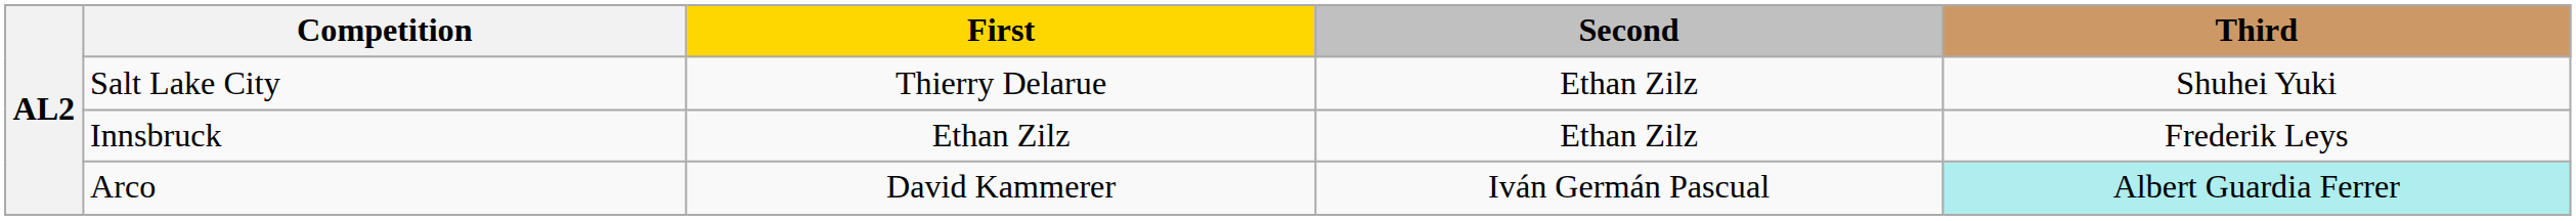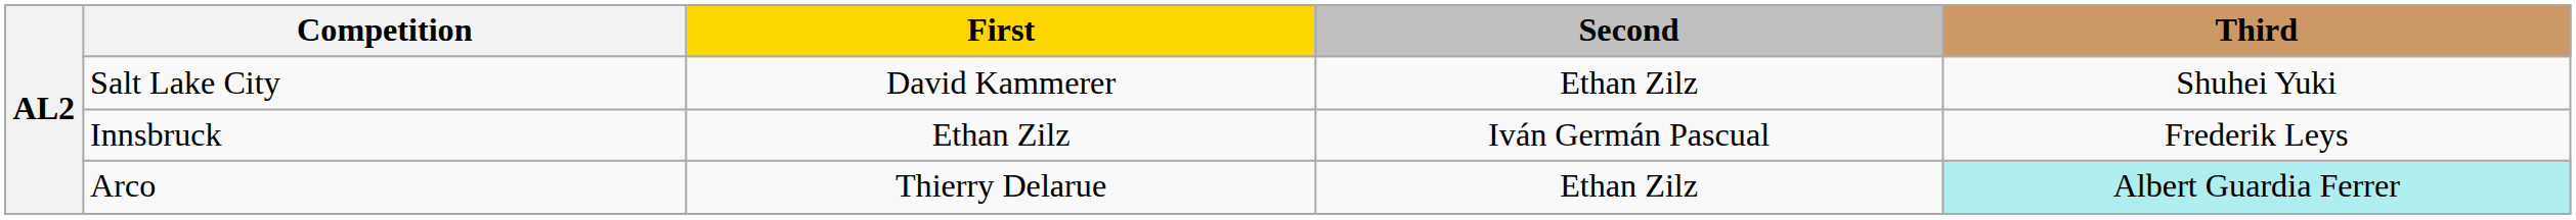Salt Lake City | First: Thierry Delarue -> David Kammerer
Innsbruck | Second: Ethan Zilz -> Iván Germán Pascual
Arco | First: David Kammerer -> Thierry Delarue
Arco | Second: Iván Germán Pascual -> Ethan Zilz
